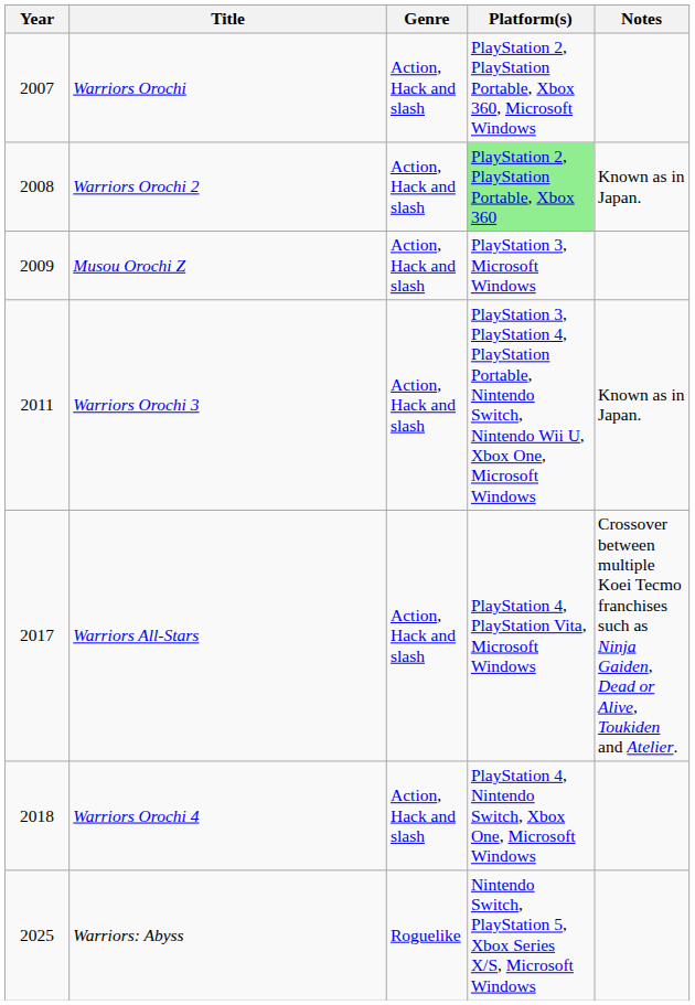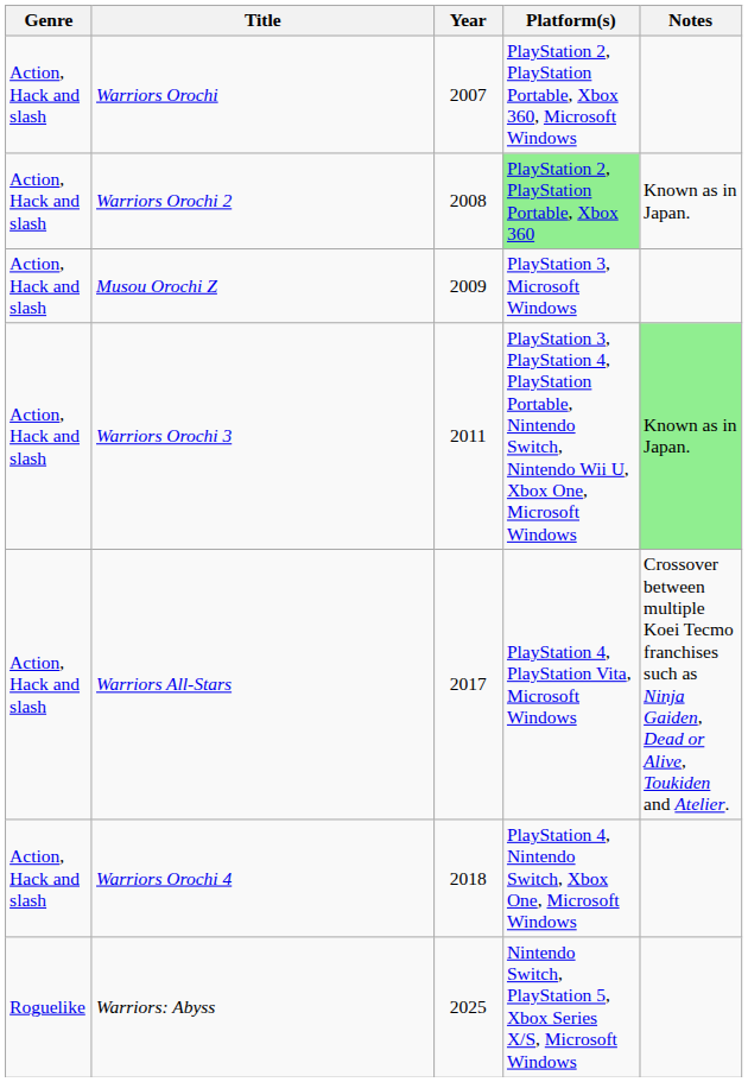columns swapped: Year <-> Genre
Warriors Orochi 3 | Notes: no background -> lightgreen background
